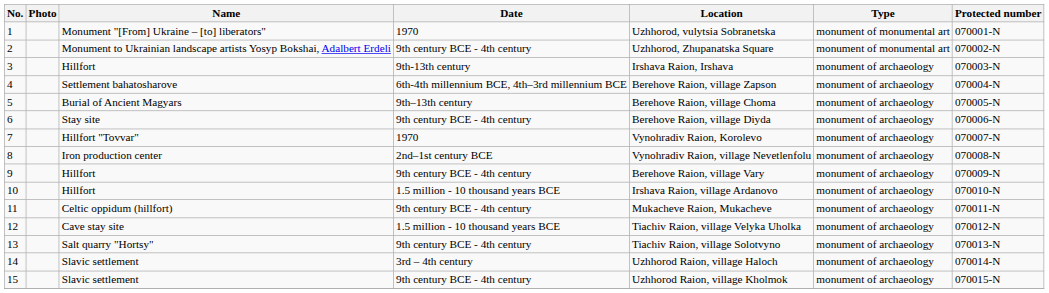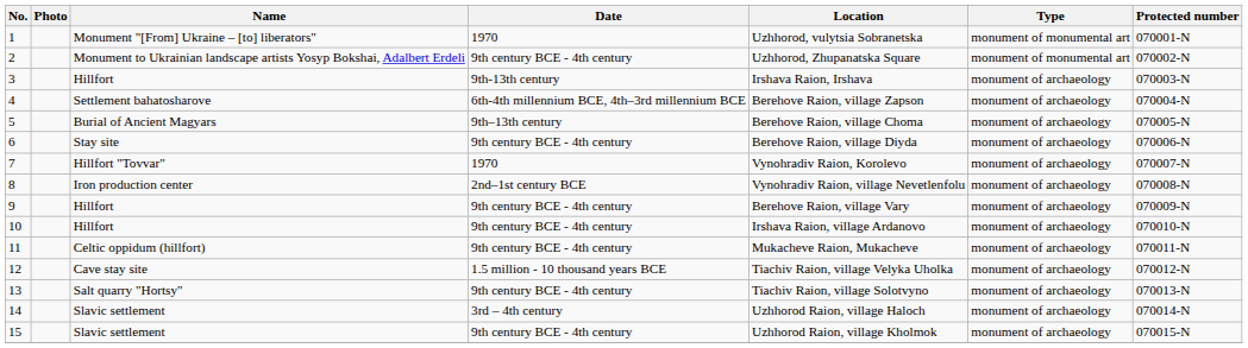10 | Date: 1.5 million - 10 thousand years BCE -> 9th century BCE - 4th century
